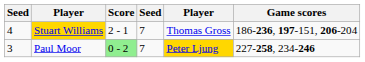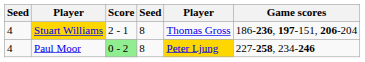Stuart Williams | column 4: 7 -> 8
Paul Moor | column 1: 3 -> 4
Paul Moor | column 4: 7 -> 8
